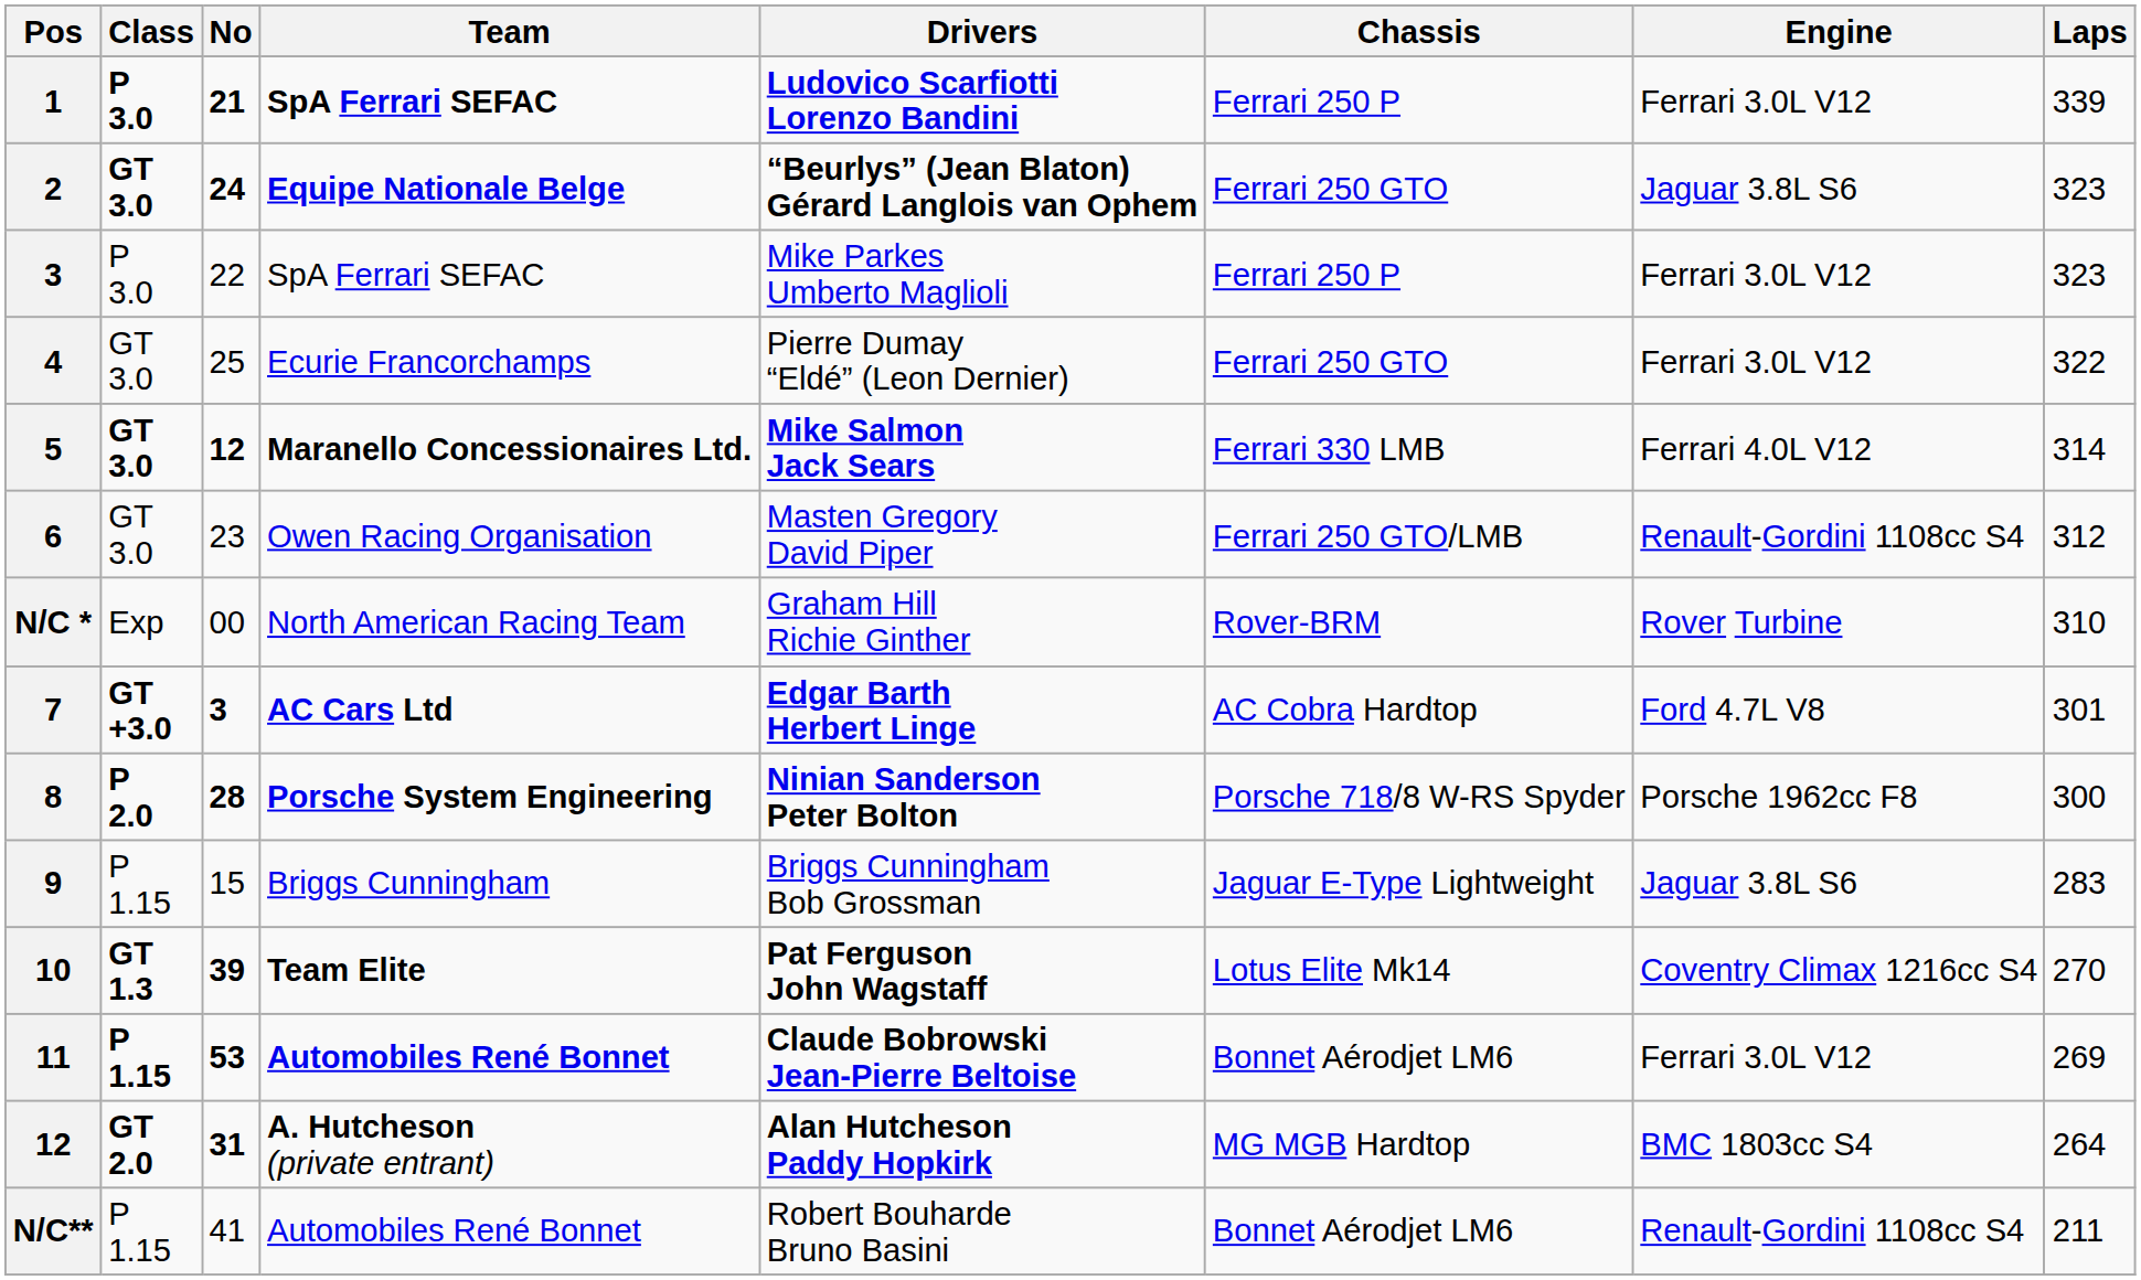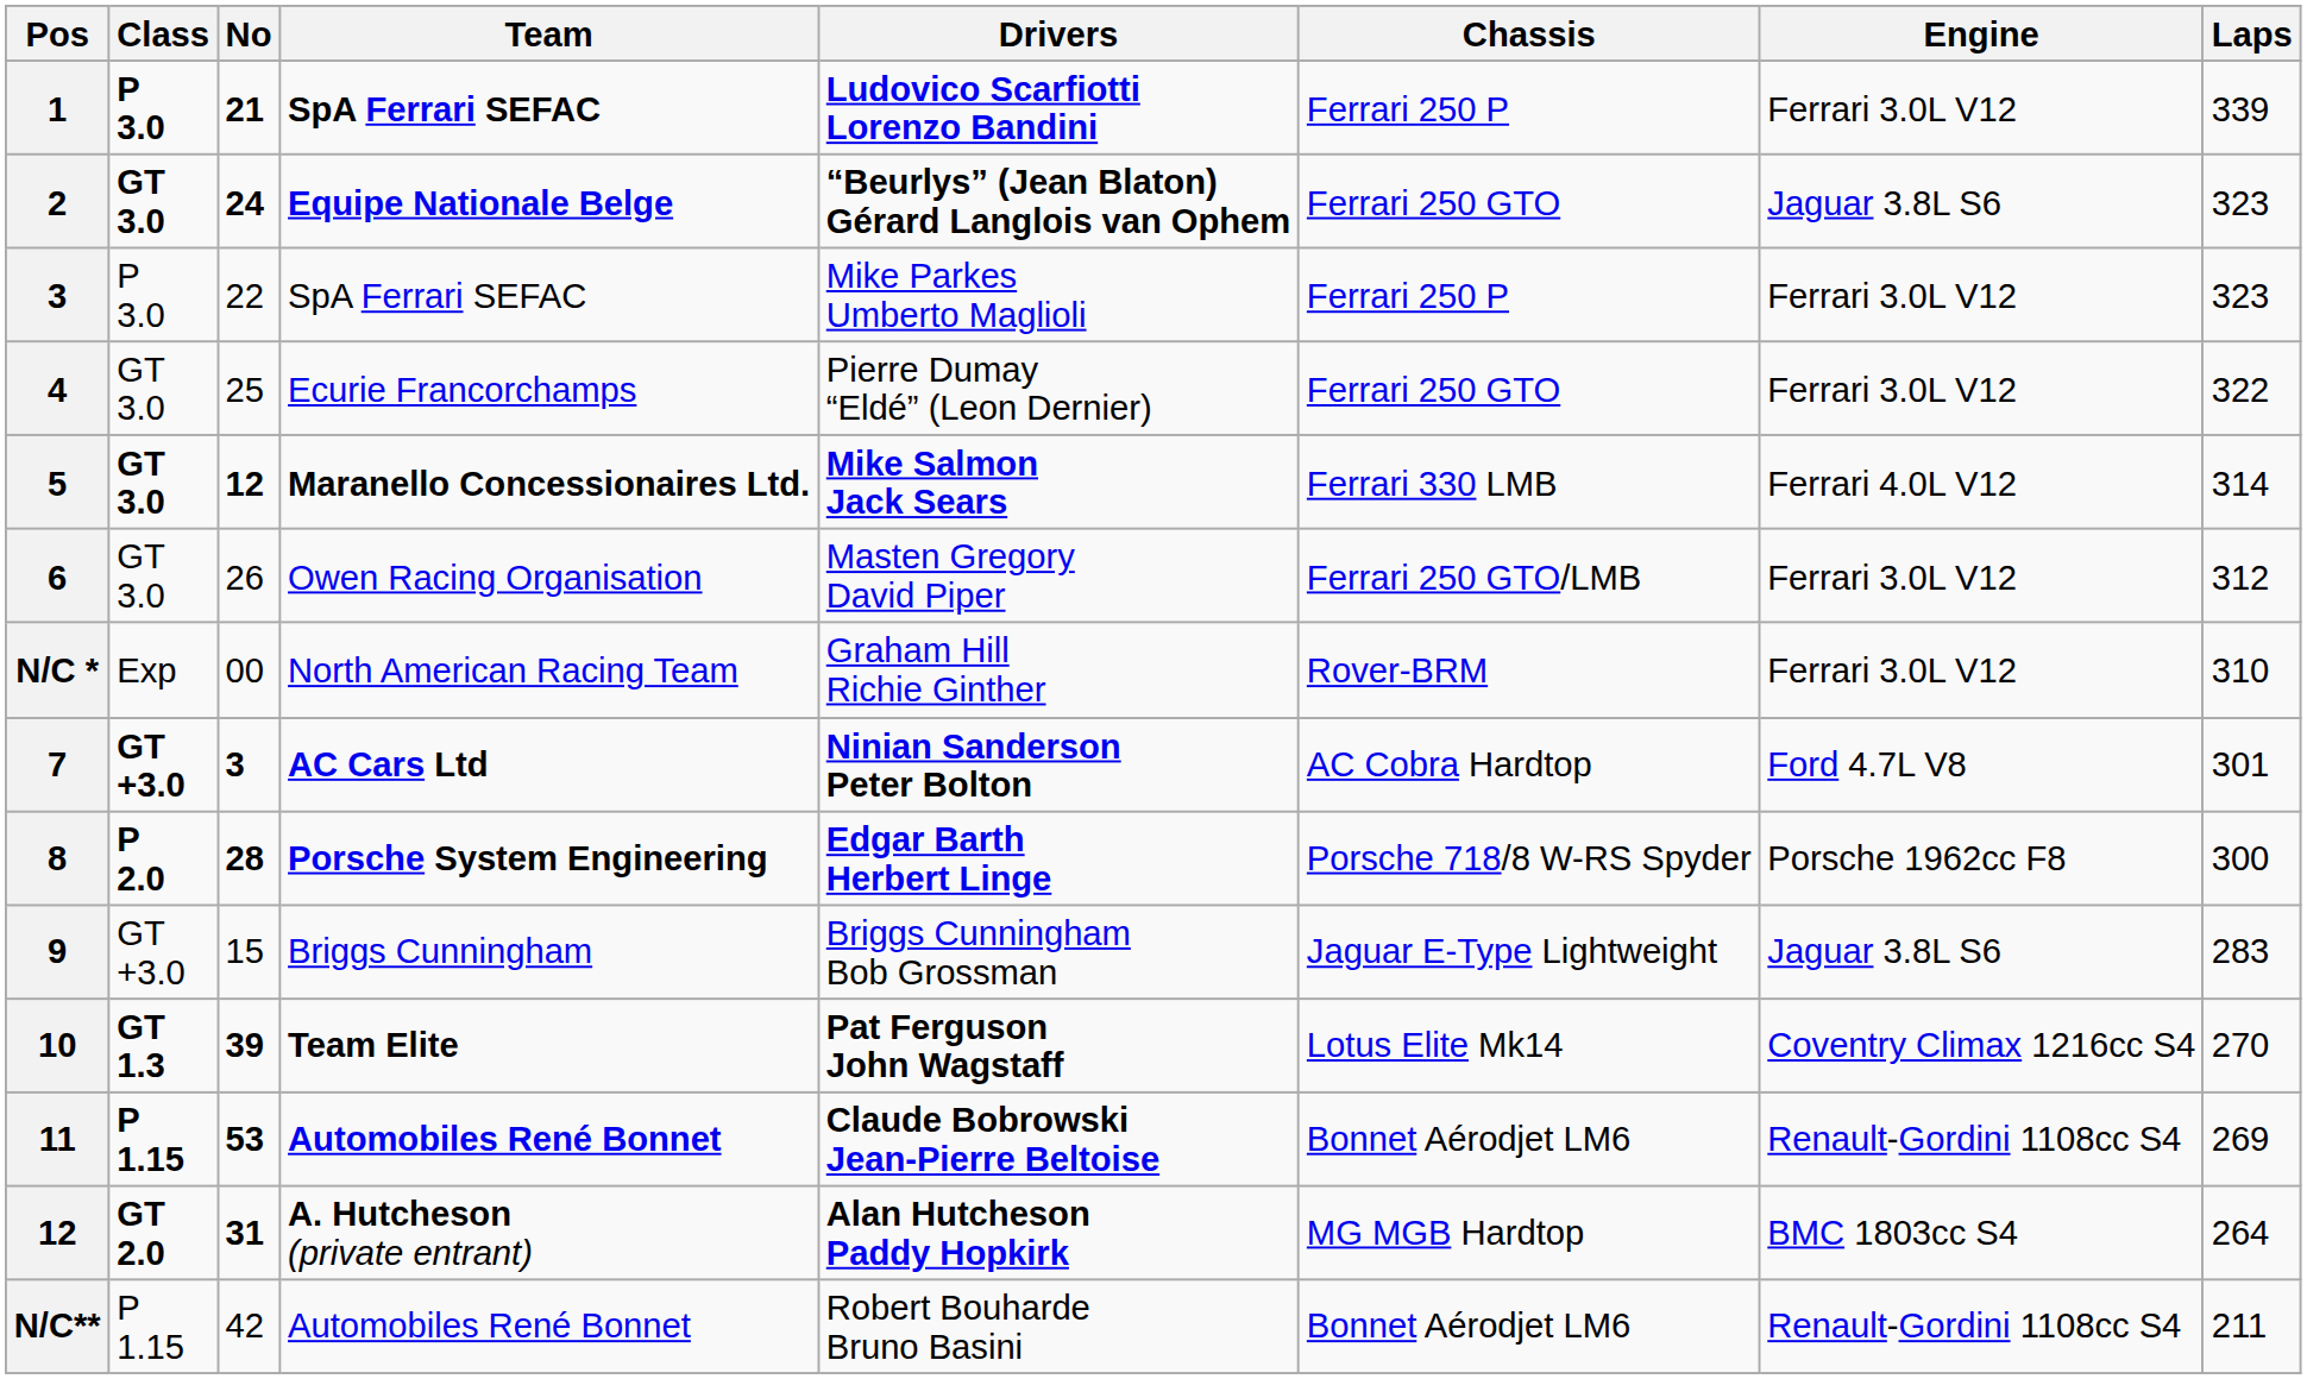6 | No: 23 -> 26
6 | Engine: Renault-Gordini 1108cc S4 -> Ferrari 3.0L V12
N/C * | Engine: Rover Turbine -> Ferrari 3.0L V12
7 | Drivers: Edgar Barth Herbert Linge -> Ninian Sanderson Peter Bolton
8 | Drivers: Ninian Sanderson Peter Bolton -> Edgar Barth Herbert Linge
9 | Class: P 1.15 -> GT +3.0
11 | Engine: Ferrari 3.0L V12 -> Renault-Gordini 1108cc S4
N/C** | No: 41 -> 42
